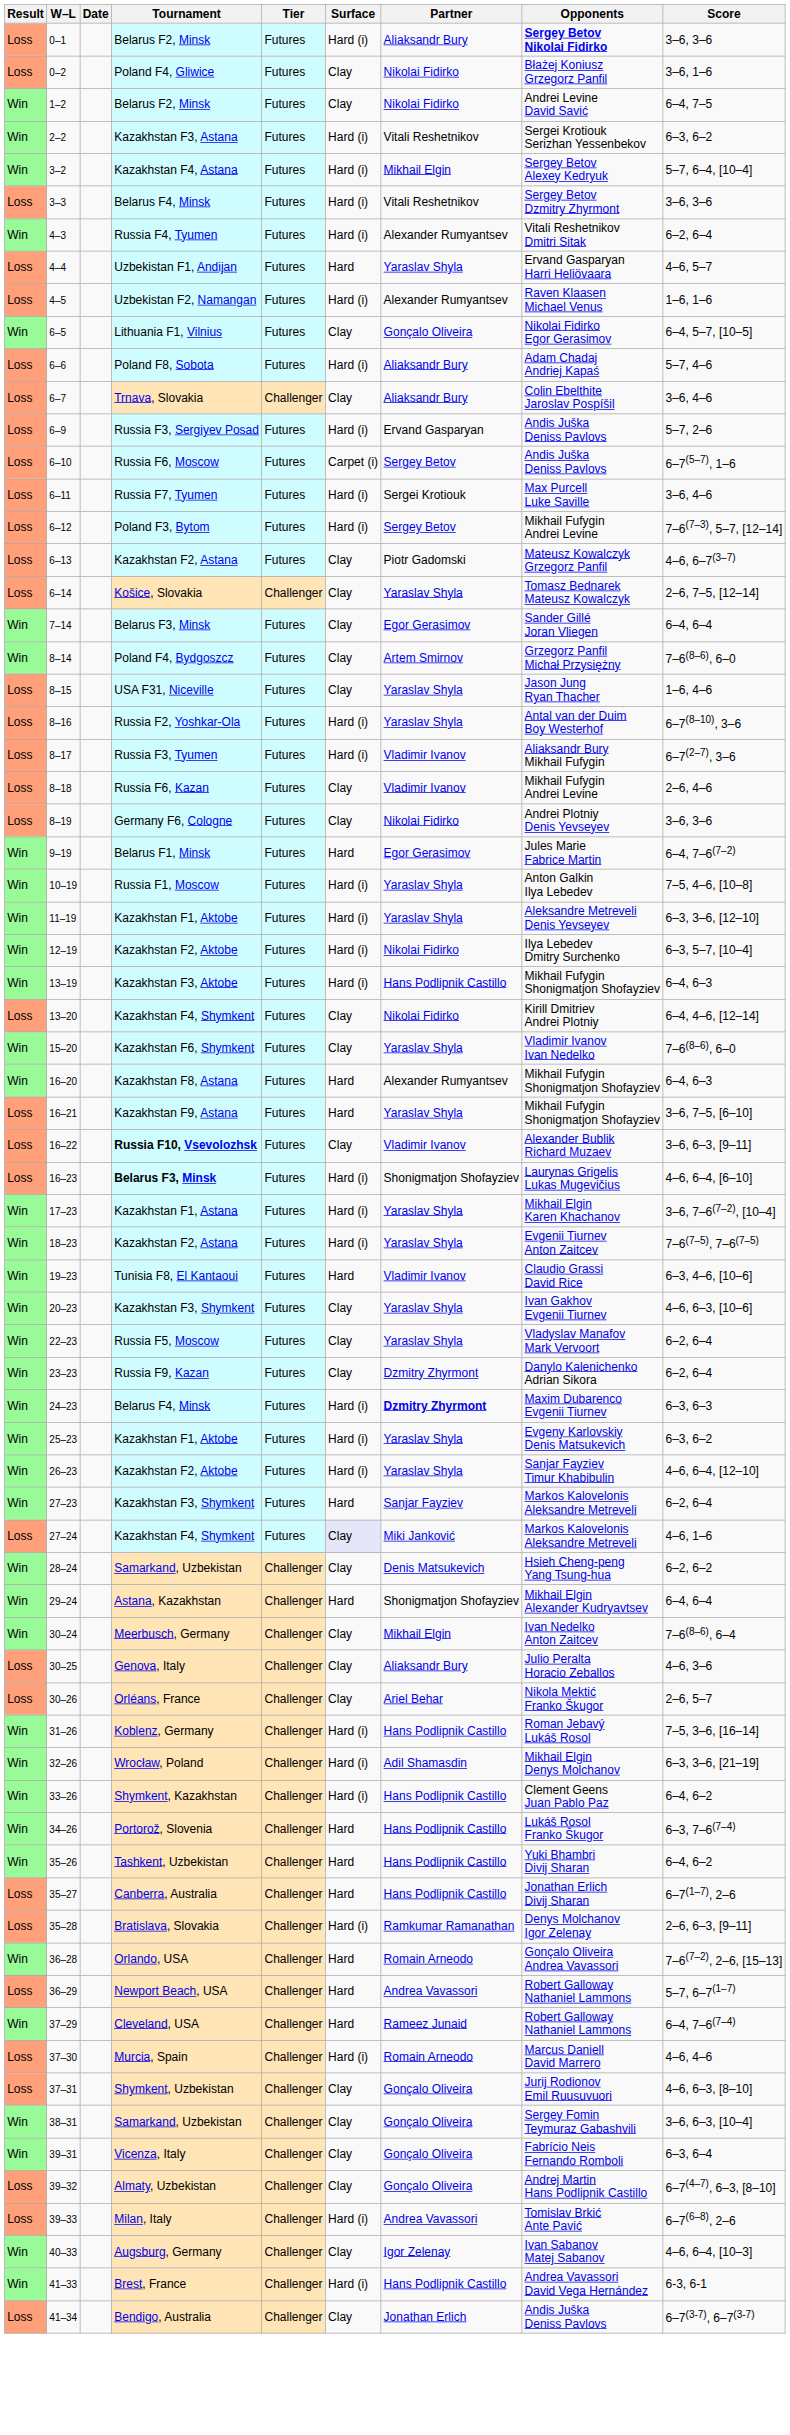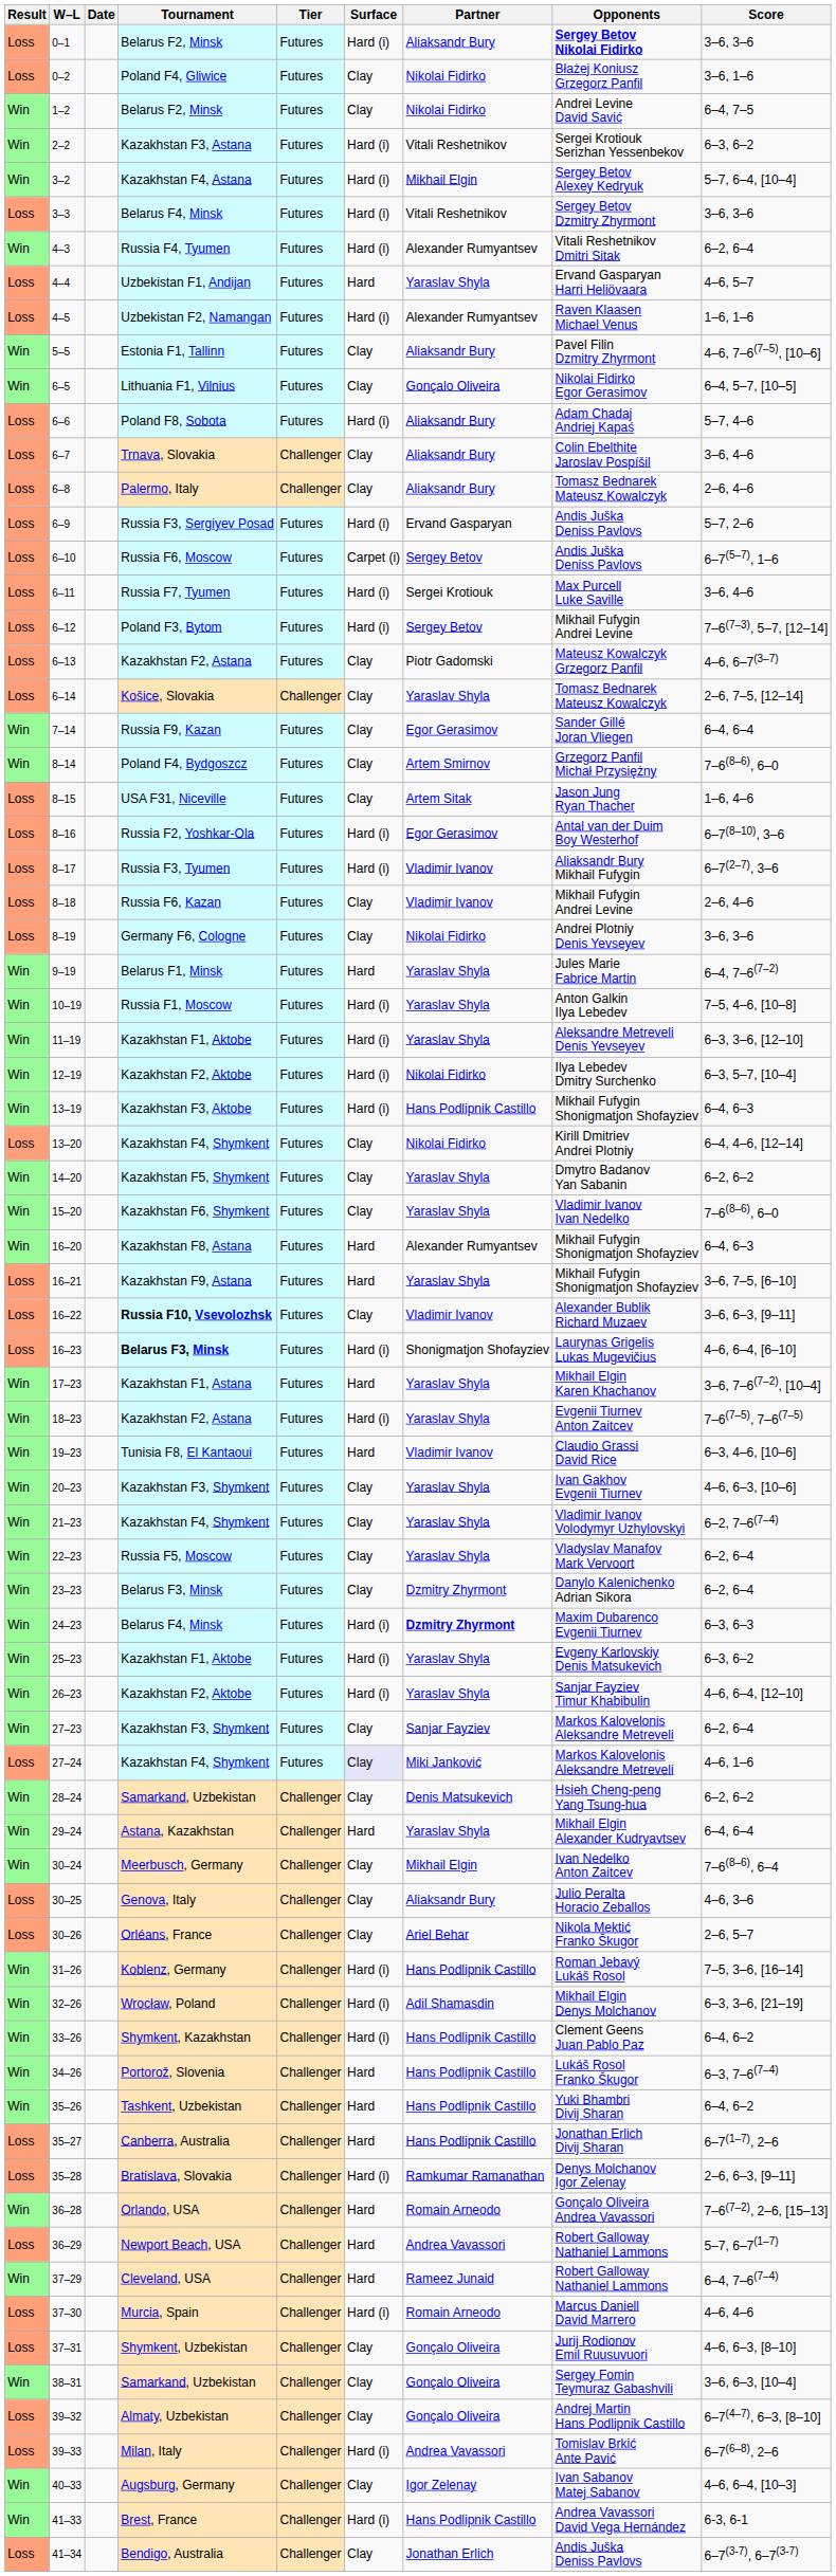+ row: Win | 5–5 | Estonia F1, Tallinn | Futures | Clay | Aliaksandr Bury | Pavel Filin Dzmitry Zhyrmont | 4–6, 7–6(7–5), [10–6]
+ row: Loss | 6–8 | Palermo, Italy | Challenger | Clay | Aliaksandr Bury | Tomasz Bednarek Mateusz Kowalczyk | 2–6, 4–6
7–14 | Tournament: Belarus F3, Minsk -> Russia F9, Kazan
8–15 | Partner: Yaraslav Shyla -> Artem Sitak
8–16 | Partner: Yaraslav Shyla -> Egor Gerasimov
9–19 | Partner: Egor Gerasimov -> Yaraslav Shyla
+ row: Win | 14–20 | Kazakhstan F5, Shymkent | Futures | Clay | Yaraslav Shyla | Dmytro Badanov Yan Sabanin | 6–2, 6–2
17–23 | Surface: Hard (i) -> Hard
+ row: Win | 21–23 | Kazakhstan F4, Shymkent | Futures | Clay | Yaraslav Shyla | Vladimir Ivanov Volodymyr Uzhylovskyi | 6–2, 7–6(7–4)
23–23 | Tournament: Russia F9, Kazan -> Belarus F3, Minsk
27–23 | Surface: Hard -> Clay
29–24 | Partner: Shonigmatjon Shofayziev -> Yaraslav Shyla
- row: Win | 39–31 | Vicenza, Italy | Challenger | Clay | Gonçalo Oliveira | Fabrício Neis Fernando Romboli | 6–3, 6–4
